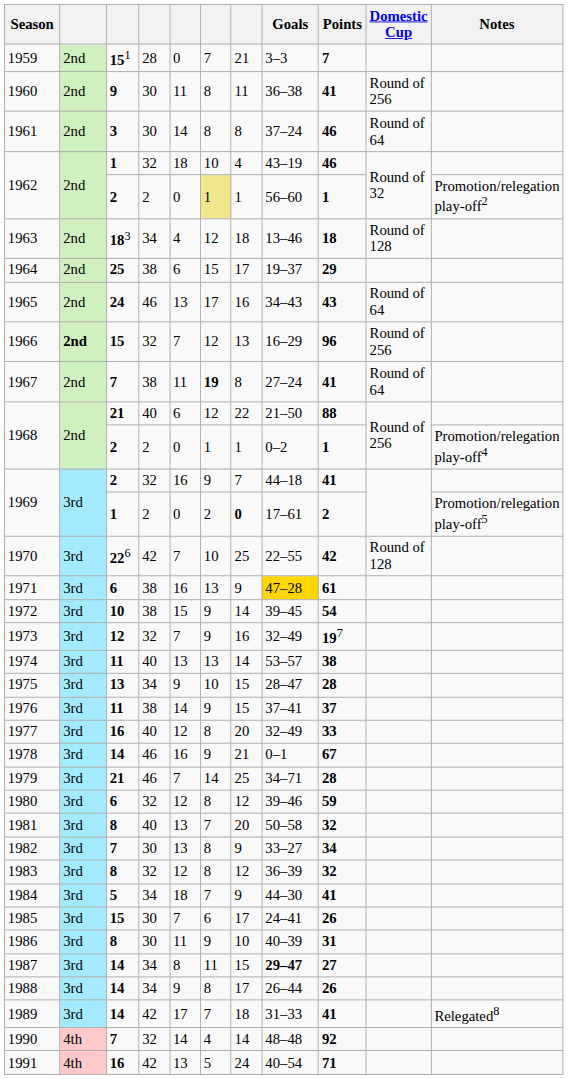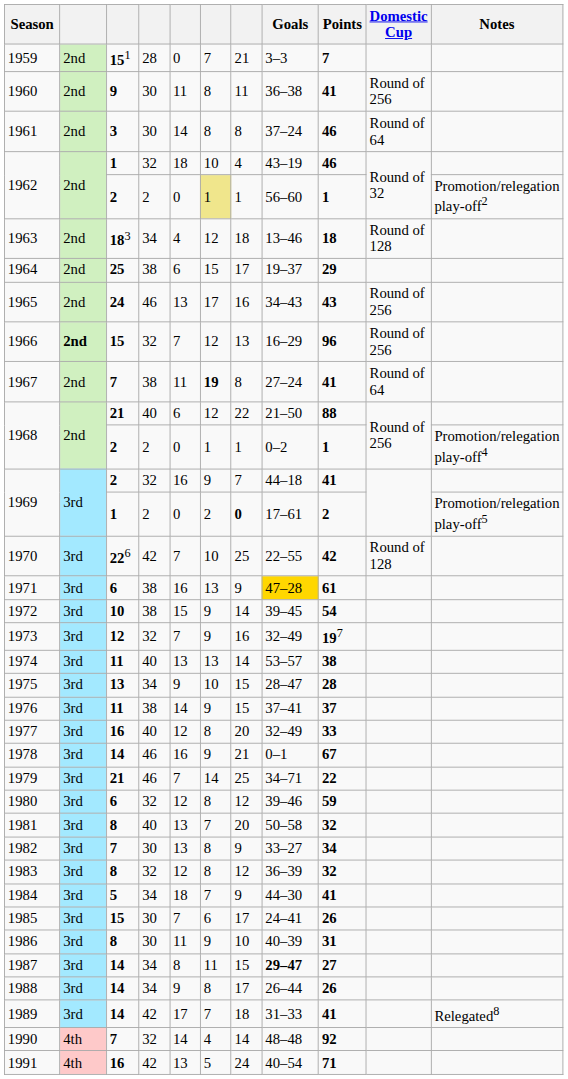1965 | Domestic Cup: Round of 64 -> Round of 256
1979 | Points: 28 -> 22
